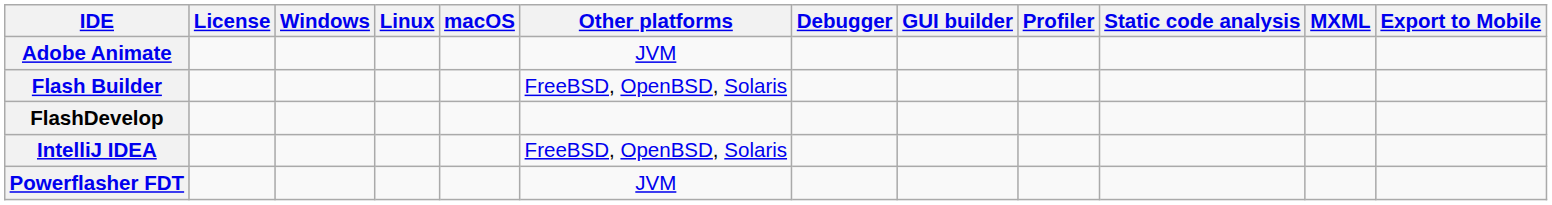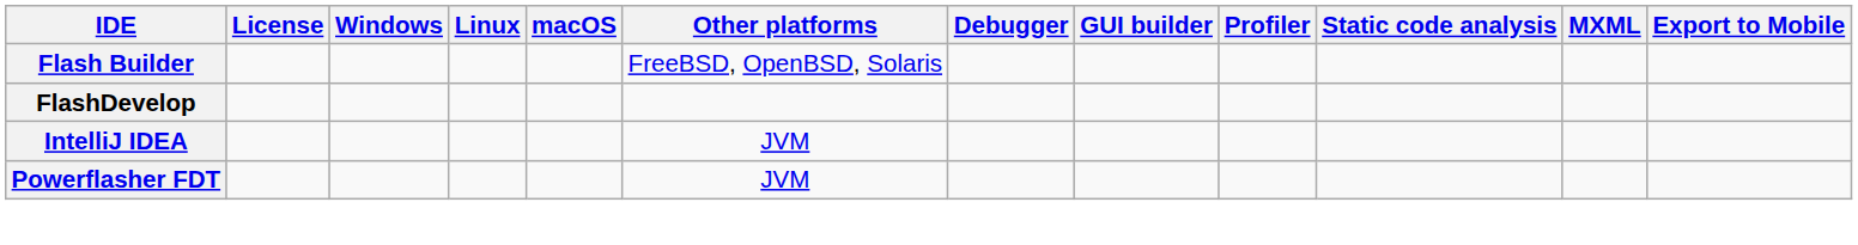- row: Adobe Animate | JVM
IntelliJ IDEA | Other platforms: FreeBSD, OpenBSD, Solaris -> JVM
